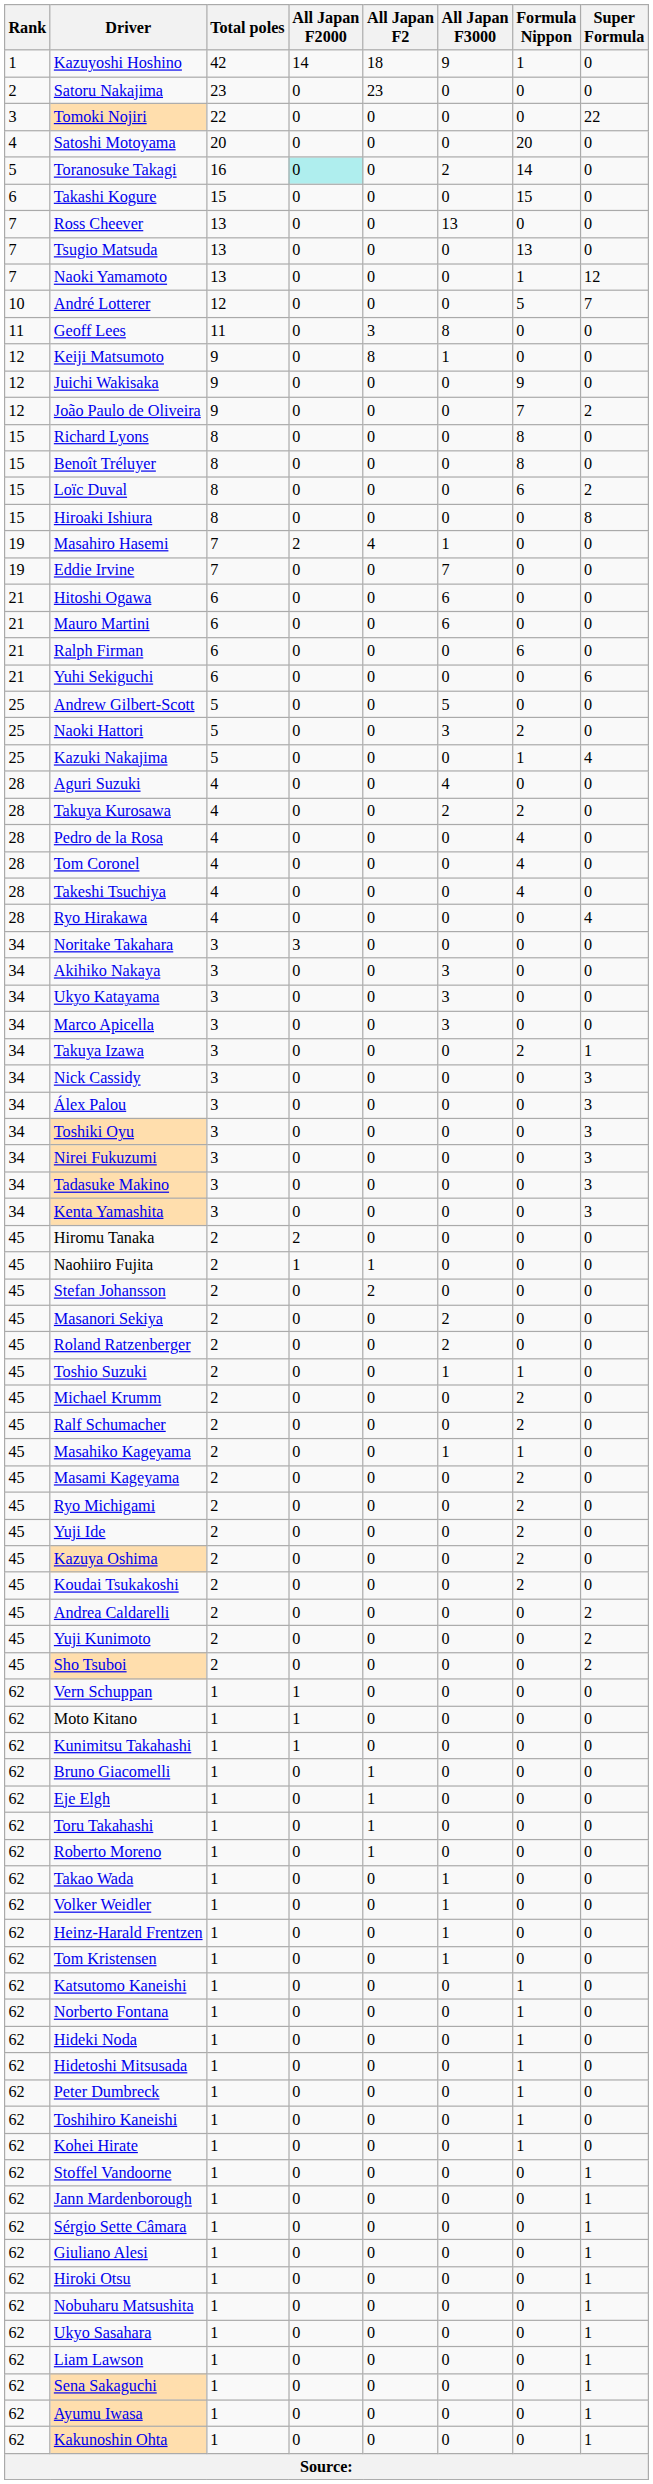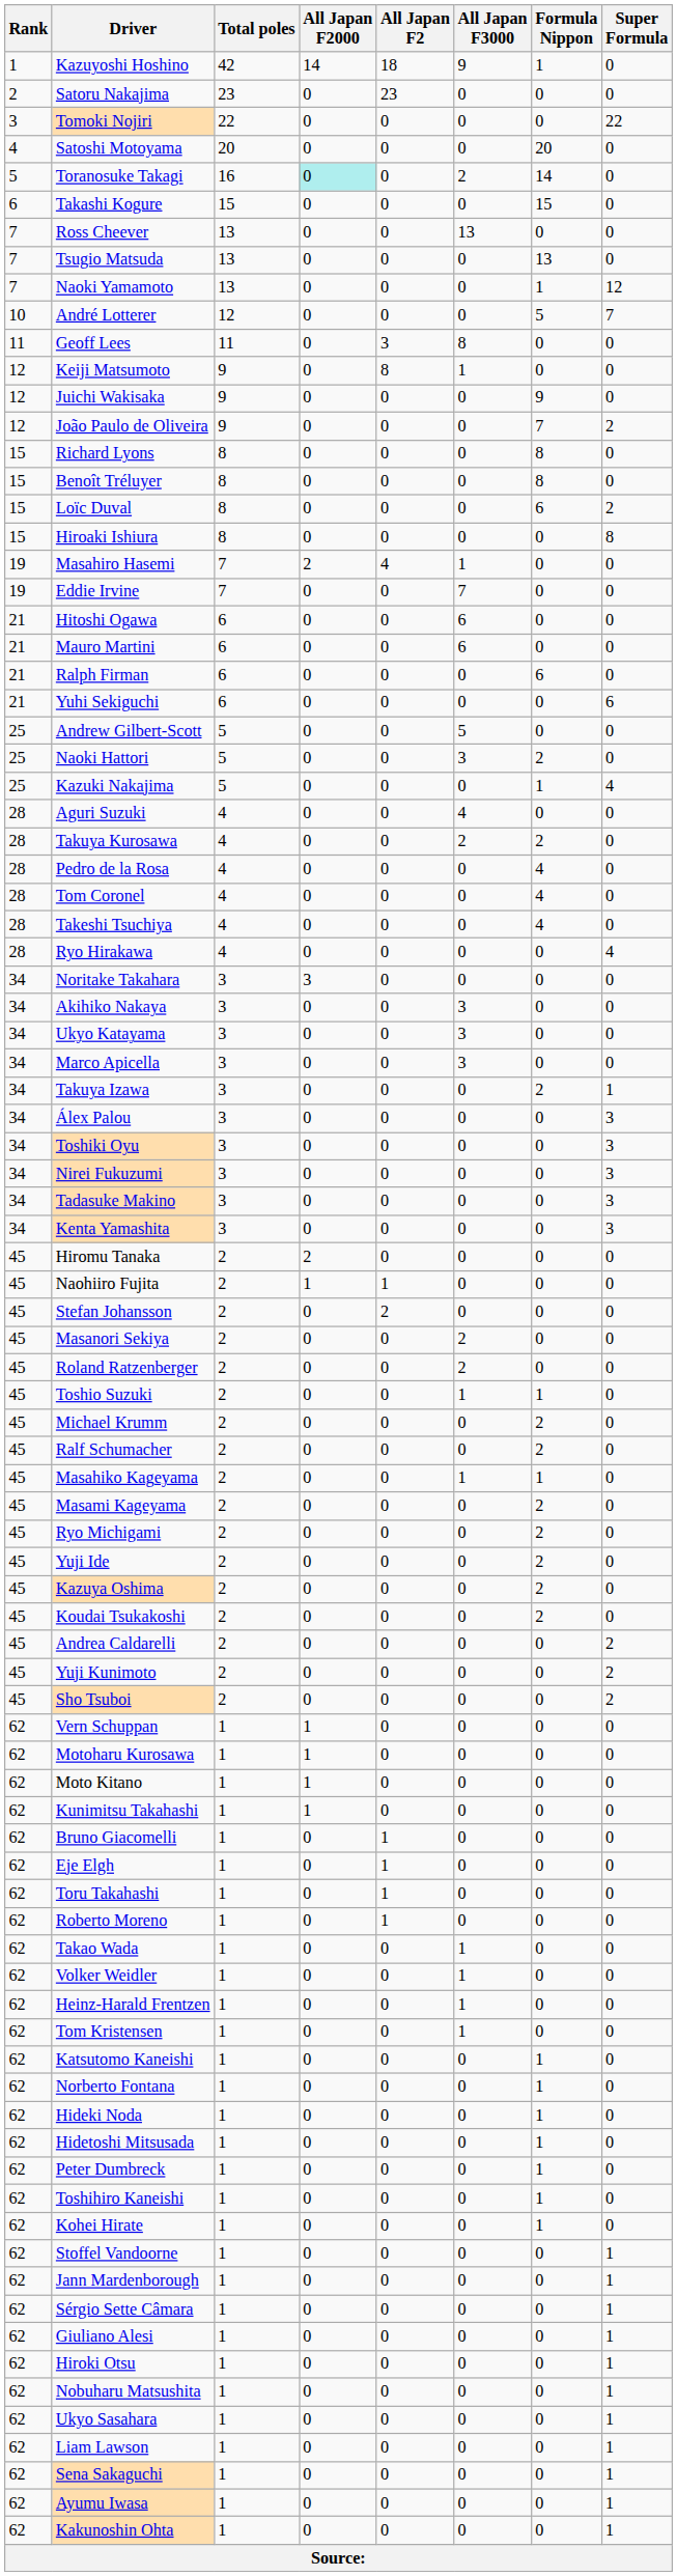- row: 34 | Nick Cassidy | 3 | 0 | 0 | 0 | 0 | 3
+ row: 62 | Motoharu Kurosawa | 1 | 1 | 0 | 0 | 0 | 0
